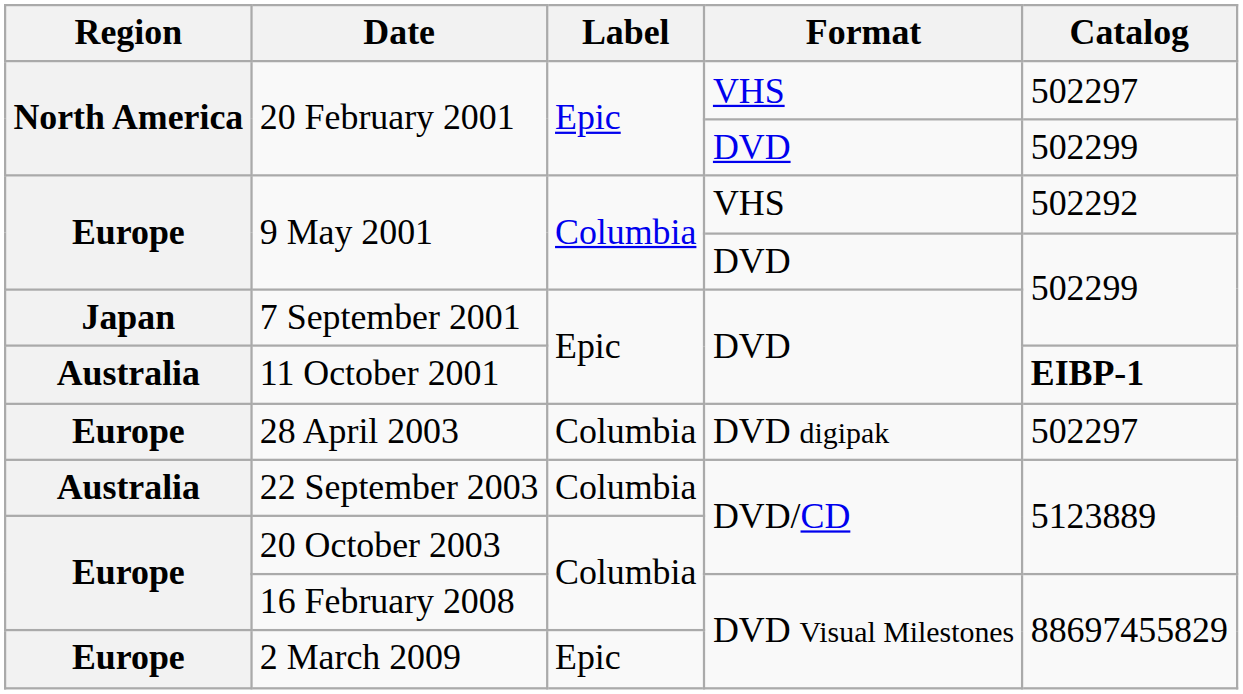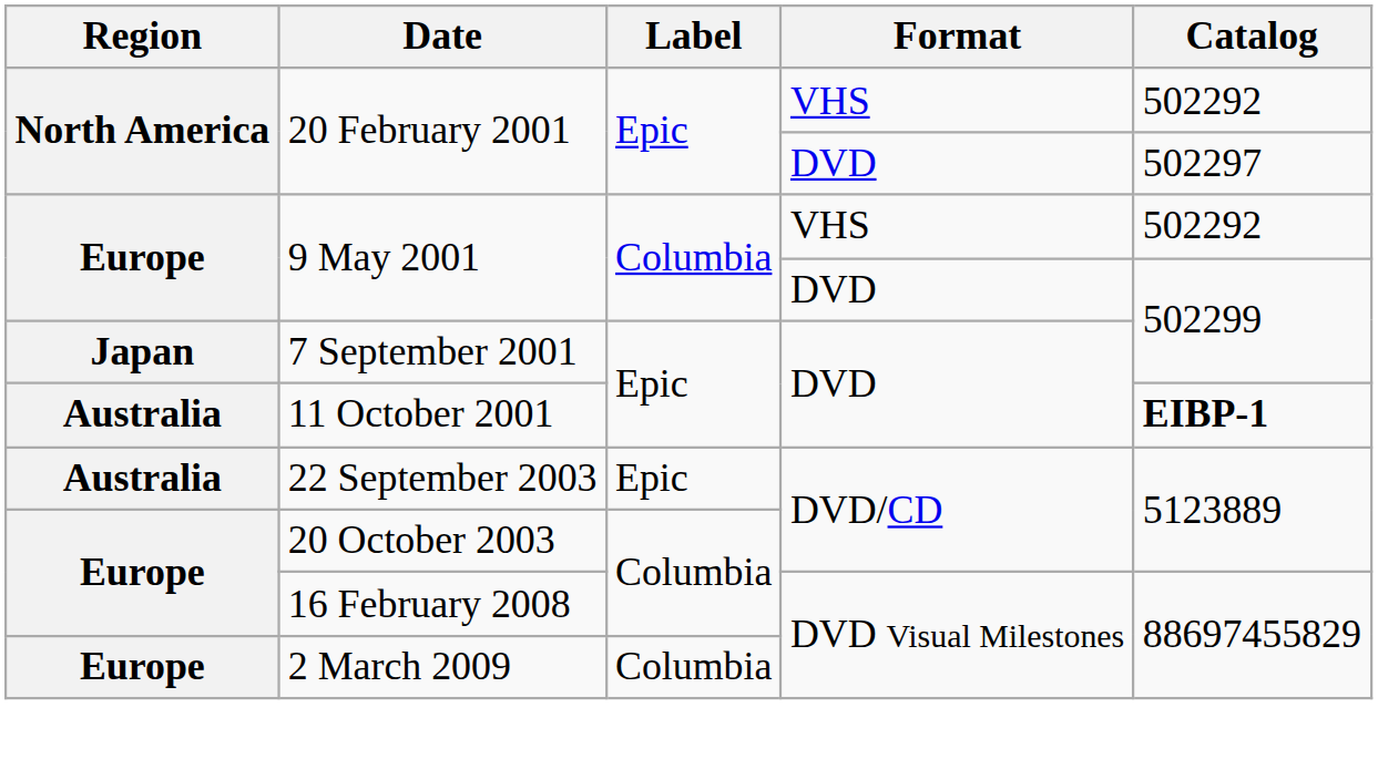20 February 2001 / VHS | Catalog: 502297 -> 502292
20 February 2001 / DVD | Catalog: 502299 -> 502297
- row: Europe | 28 April 2003 | Columbia | DVD digipak | 502297
22 September 2003 | Label: Columbia -> Epic
2 March 2009 | Label: Epic -> Columbia
